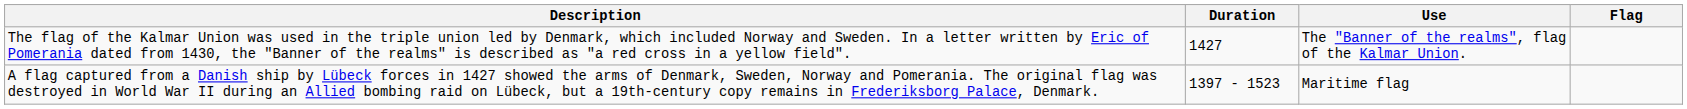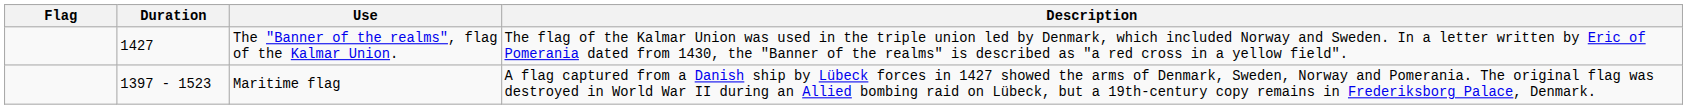columns swapped: Flag <-> Description
